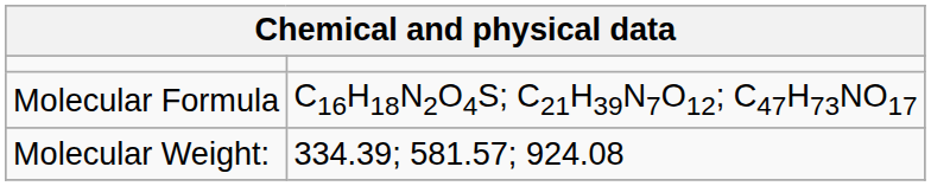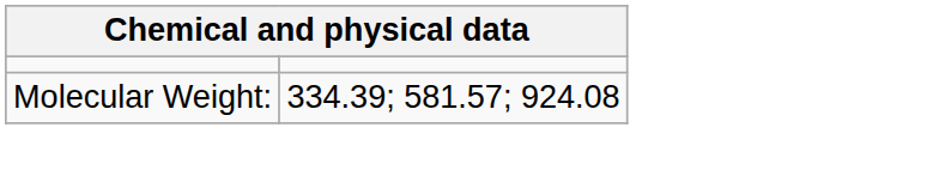- row: Molecular Formula | C16H18N2O4S; C21H39N7O12; C47H73NO17
